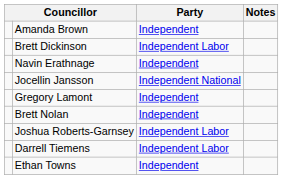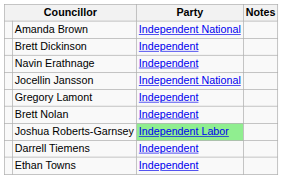Amanda Brown | Party: Independent -> Independent National
Brett Dickinson | Party: Independent Labor -> Independent
Joshua Roberts-Garnsey | Party: no background -> lightgreen background
Darrell Tiemens | Party: Independent Labor -> Independent
